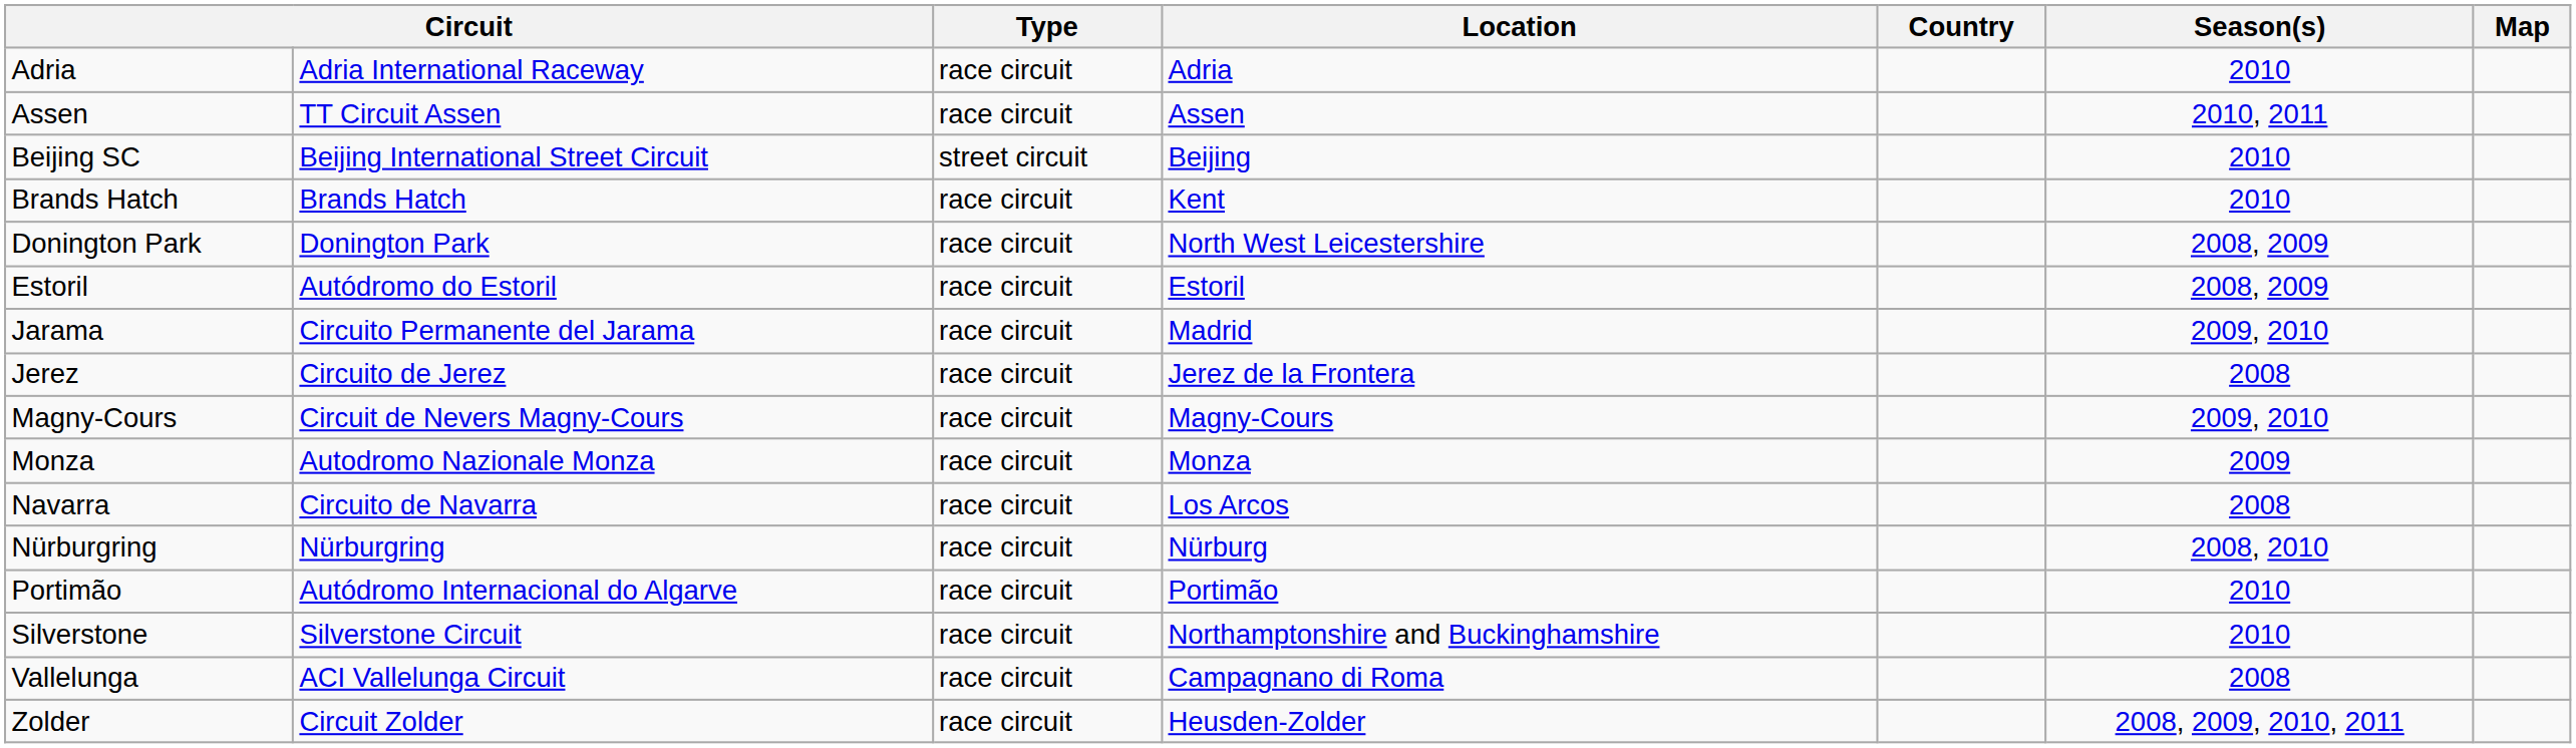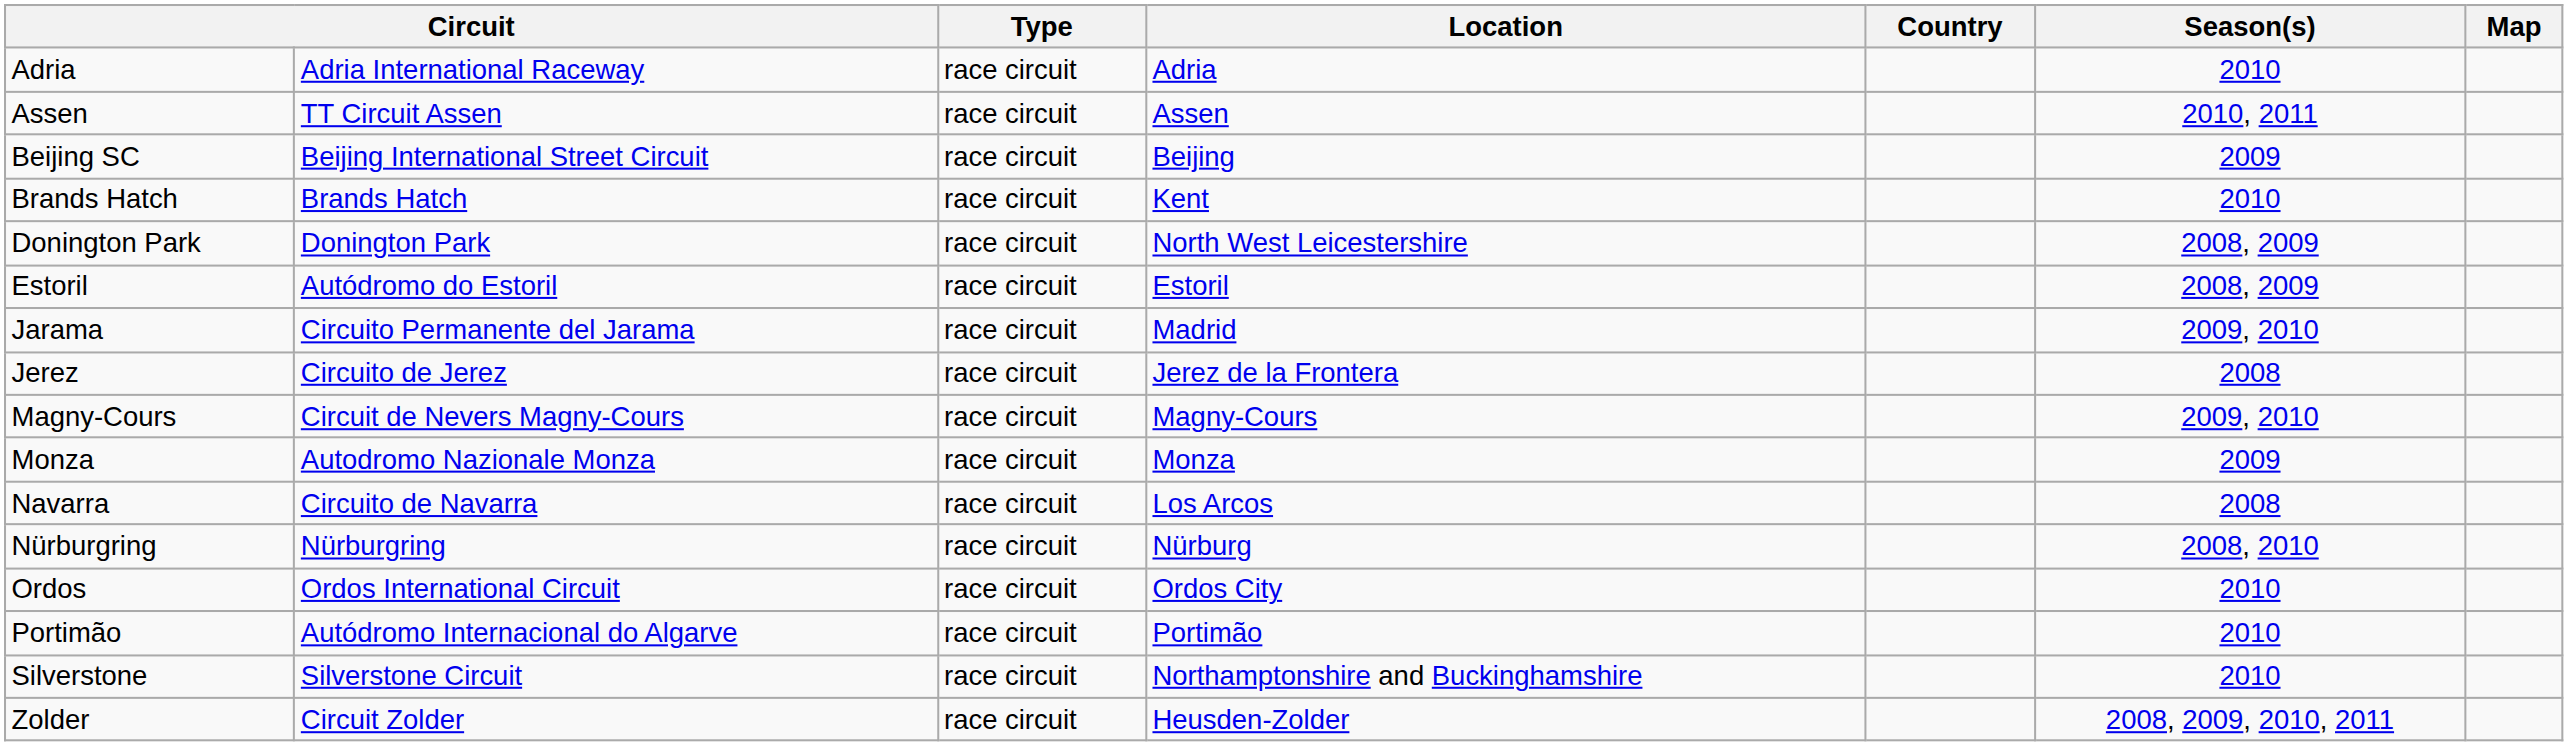Beijing SC | Type: street circuit -> race circuit
Beijing SC | Season(s): 2010 -> 2009
+ row: Ordos | Ordos International Circuit | race circuit | Ordos City | 2010
- row: Vallelunga | ACI Vallelunga Circuit | race circuit | Campagnano di Roma | 2008
